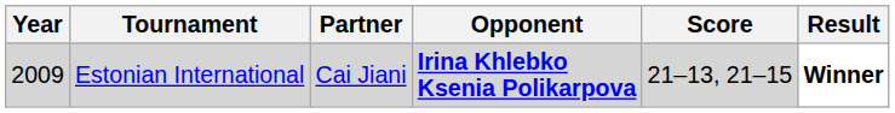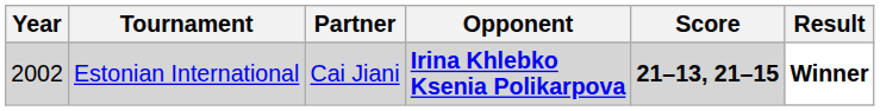Estonian International | Year: 2009 -> 2002
Estonian International | Score: normal -> bold
